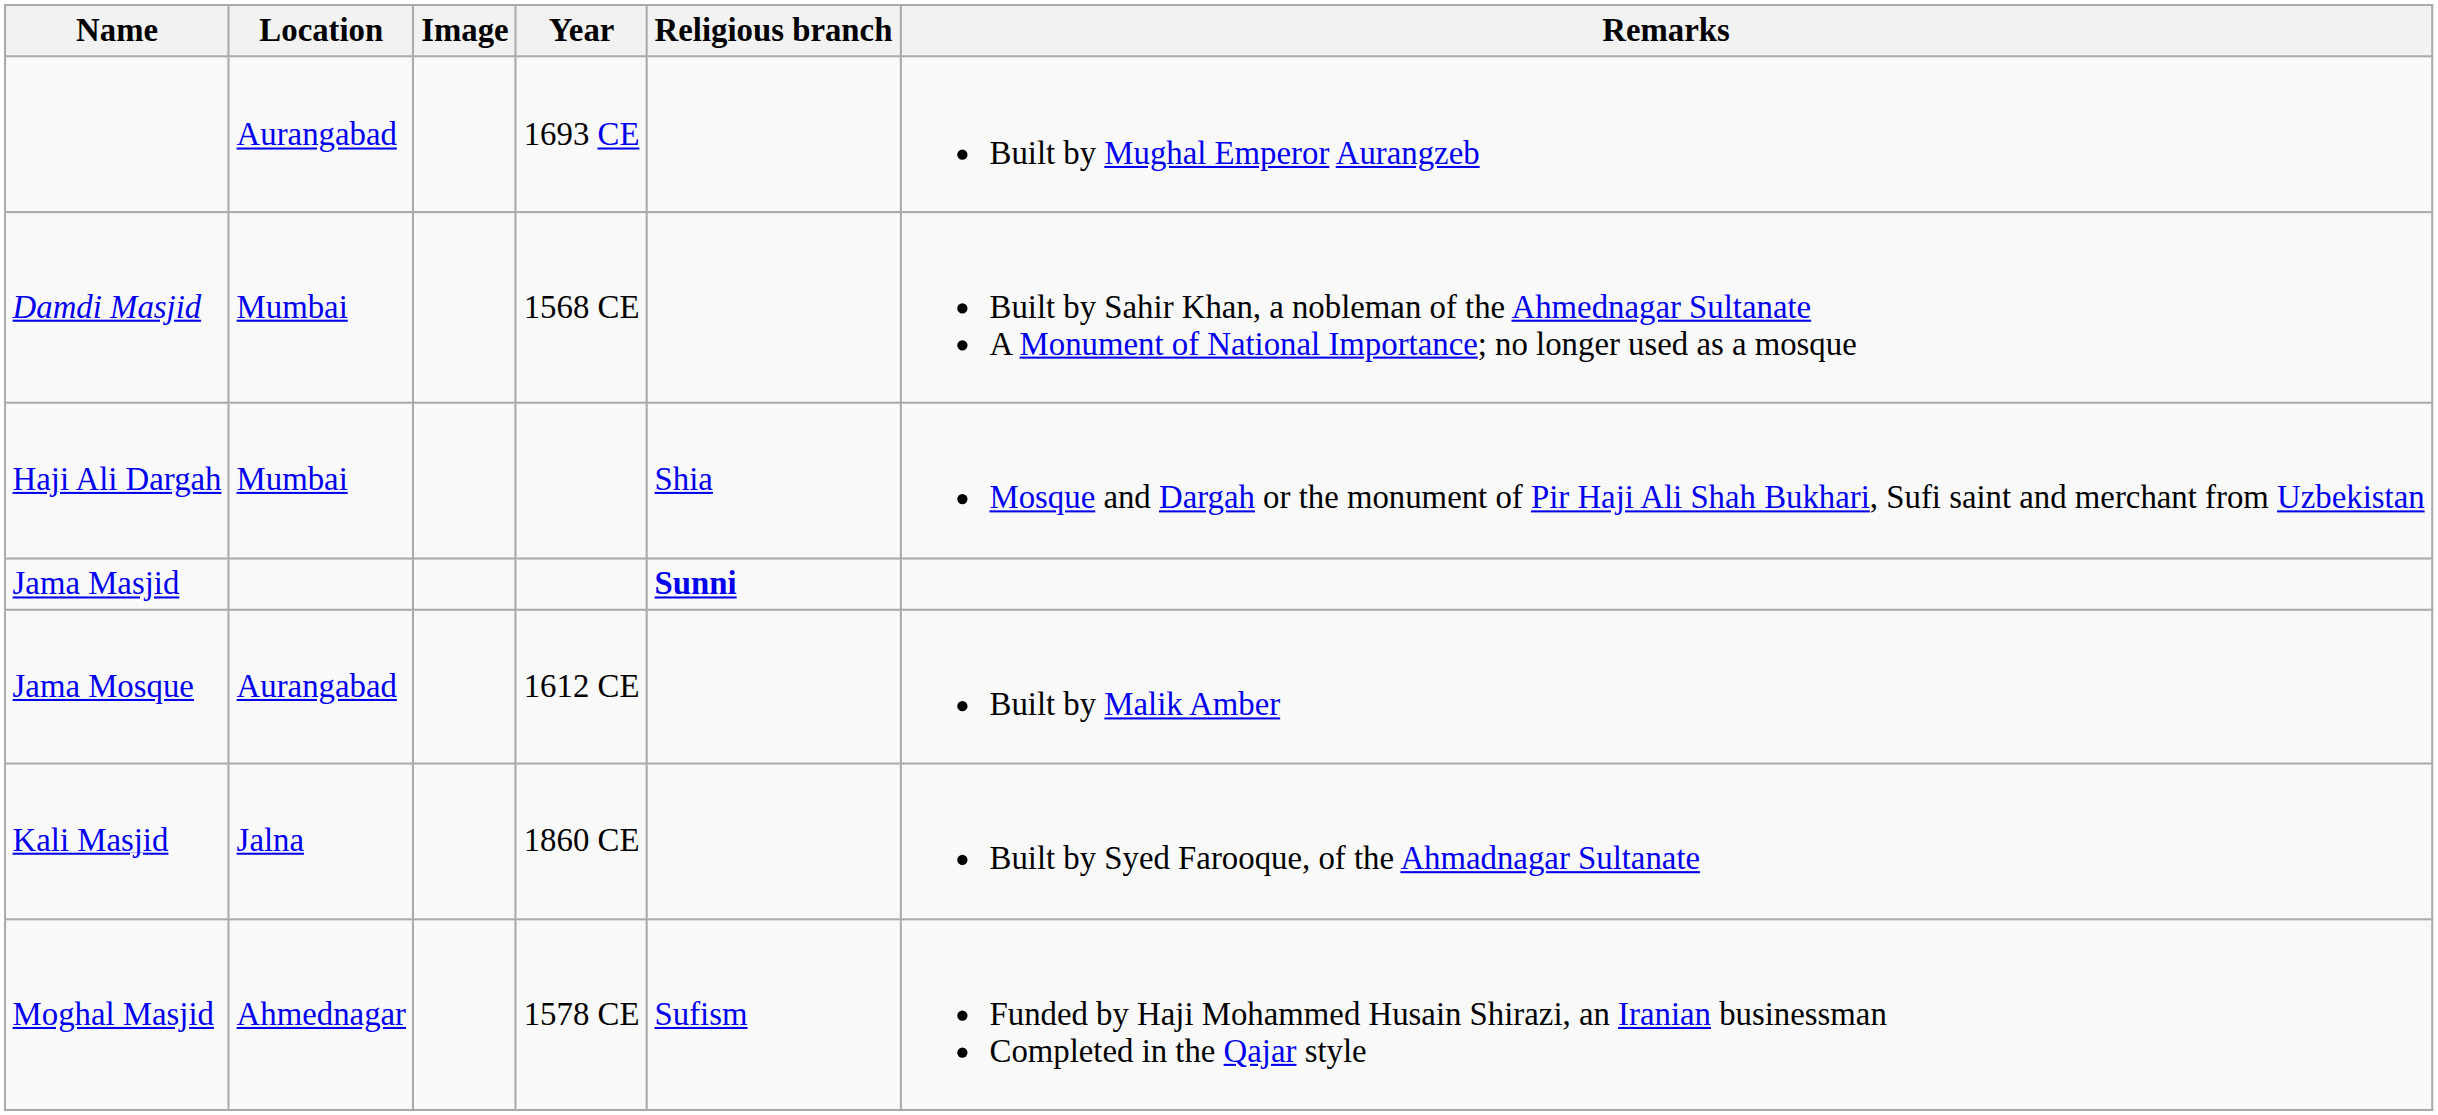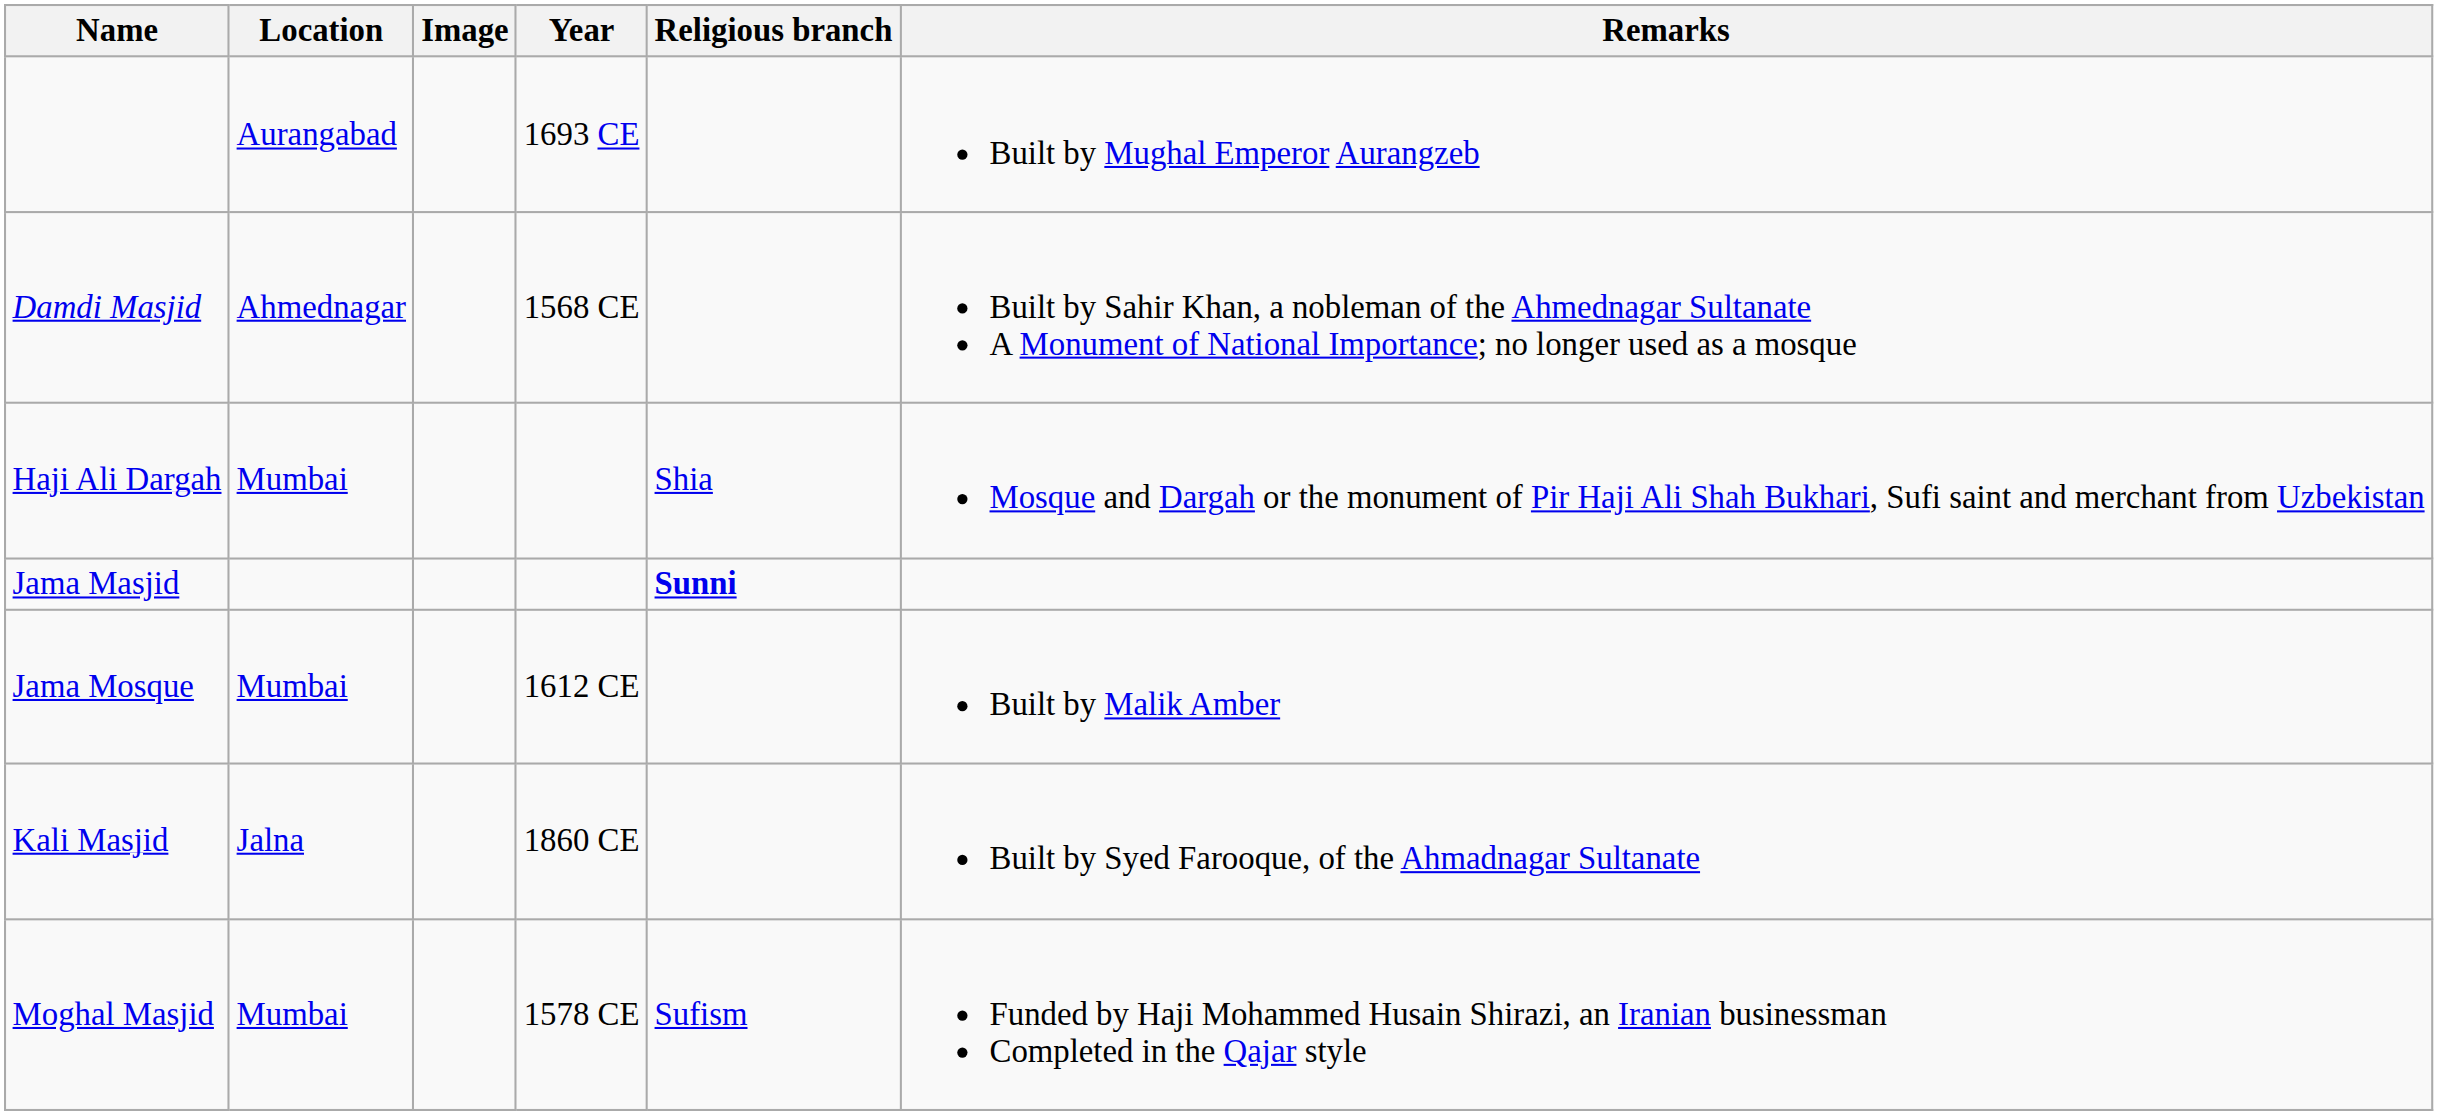Damdi Masjid | Location: Mumbai -> Ahmednagar
Jama Mosque | Location: Aurangabad -> Mumbai
Moghal Masjid | Location: Ahmednagar -> Mumbai
